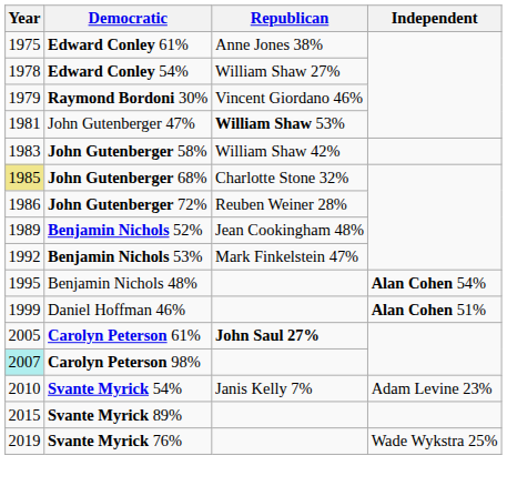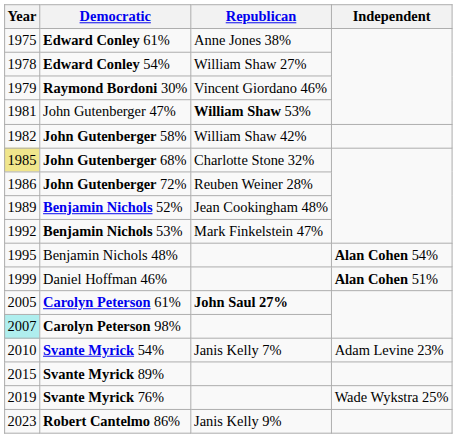John Gutenberger 58% | Year: 1983 -> 1982
+ row: 2023 | Robert Cantelmo 86% | Janis Kelly 9%
